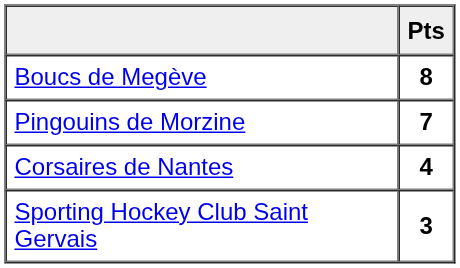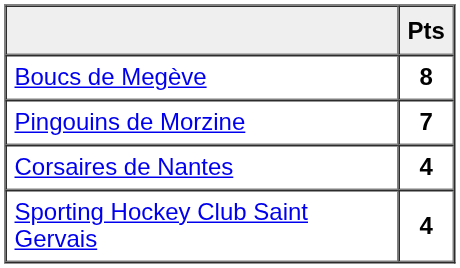Sporting Hockey Club Saint Gervais | Pts: 3 -> 4
